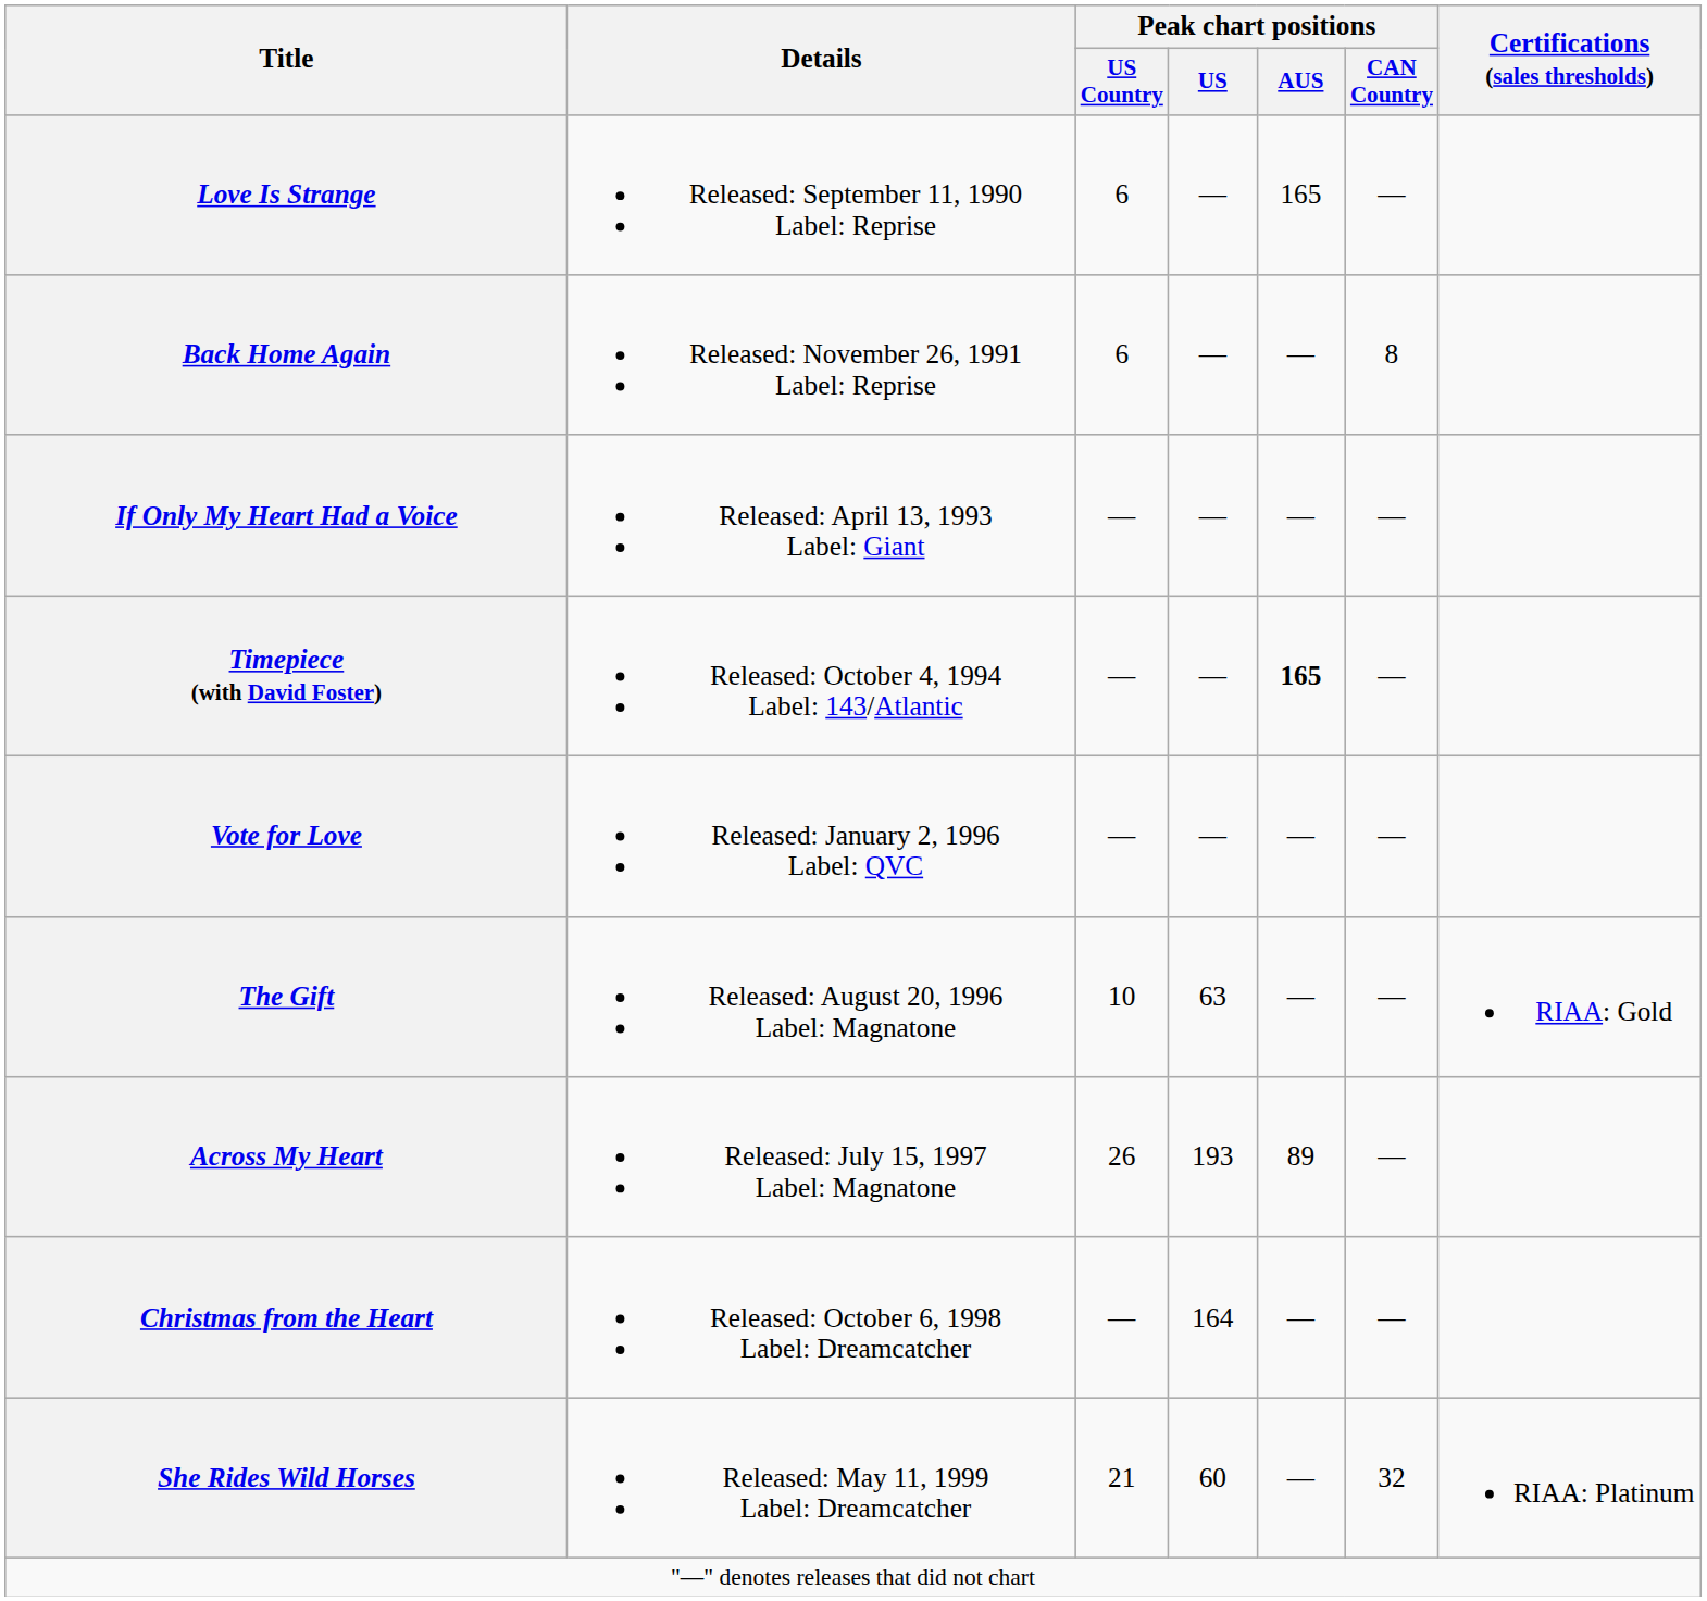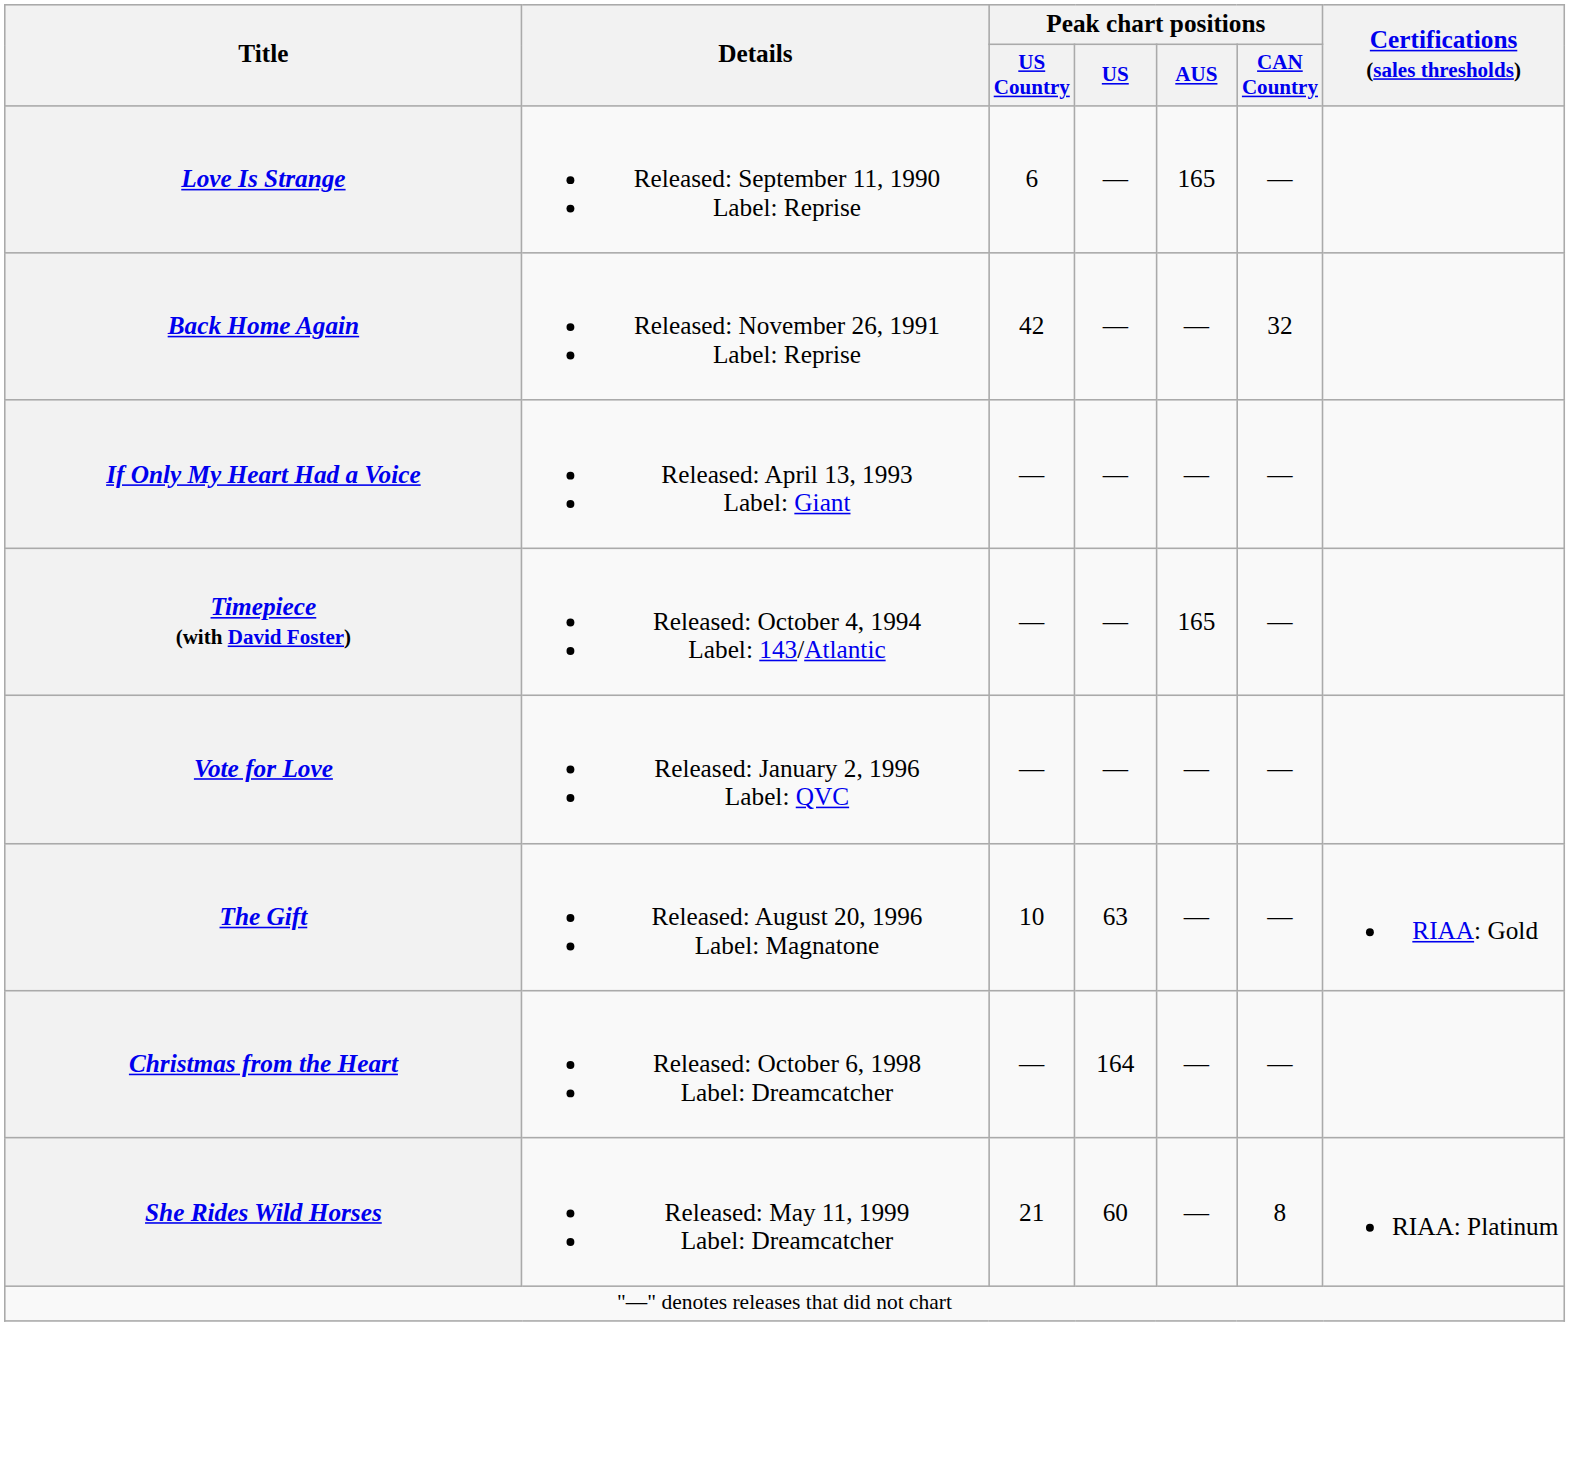Back Home Again | Peak chart positions / US Country: 6 -> 42
Back Home Again | Peak chart positions / CAN Country: 8 -> 32
Timepiece (with David Foster) | Peak chart positions / AUS: bold -> normal
- row: Across My Heart | Released: July 15, 1997 Label: Magnatone | 26 | 193 | 89 | —
She Rides Wild Horses | Peak chart positions / CAN Country: 32 -> 8
